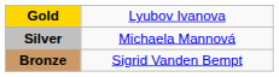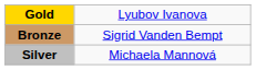rows swapped: Silver <-> Bronze
